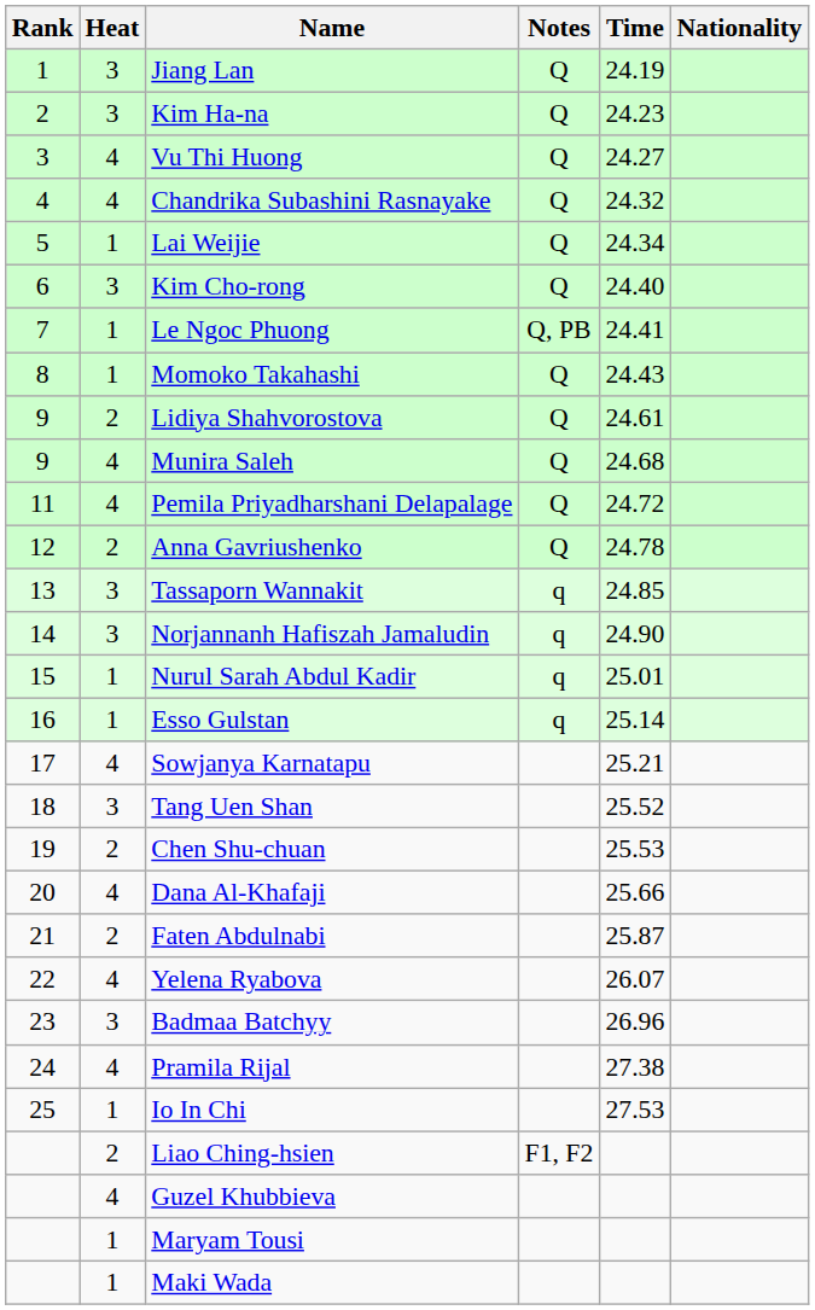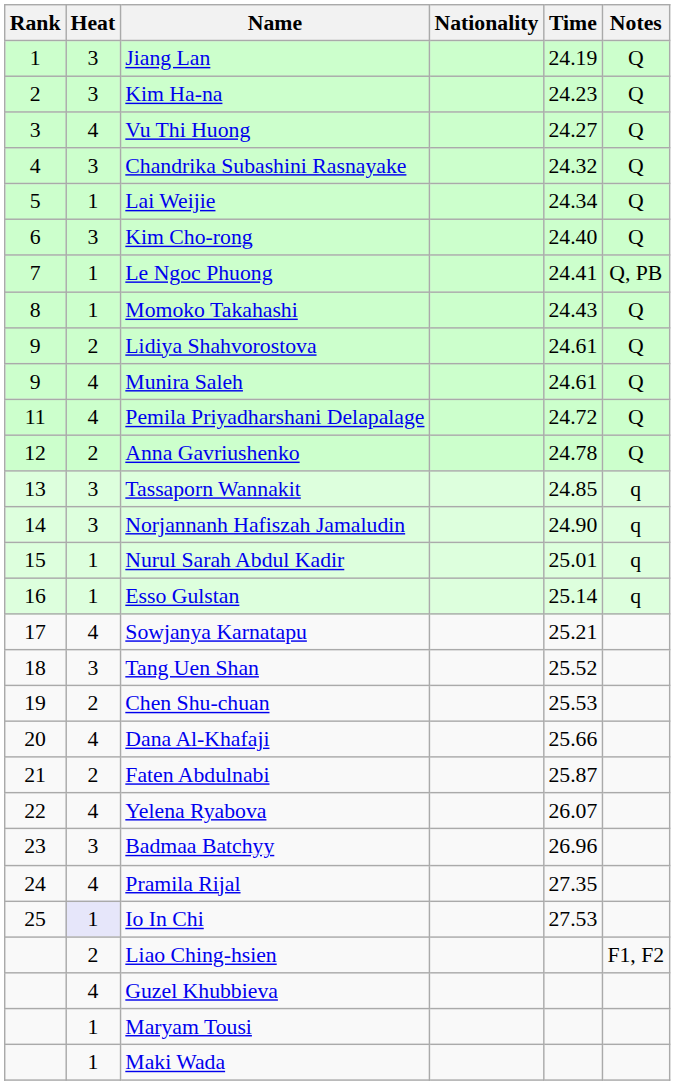columns swapped: Nationality <-> Notes
Chandrika Subashini Rasnayake | Heat: 4 -> 3
Munira Saleh | Time: 24.68 -> 24.61
Pramila Rijal | Time: 27.38 -> 27.35
Io In Chi | Heat: no background -> lavender background
